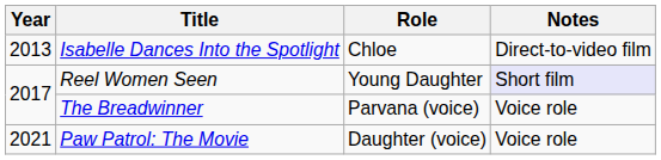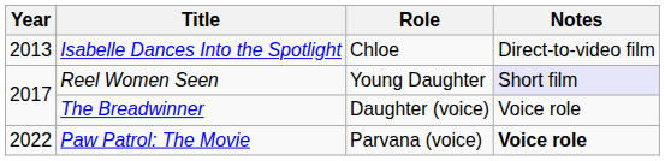The Breadwinner | Role: Parvana (voice) -> Daughter (voice)
Paw Patrol: The Movie | Year: 2021 -> 2022
Paw Patrol: The Movie | Role: Daughter (voice) -> Parvana (voice)
Paw Patrol: The Movie | Notes: normal -> bold
